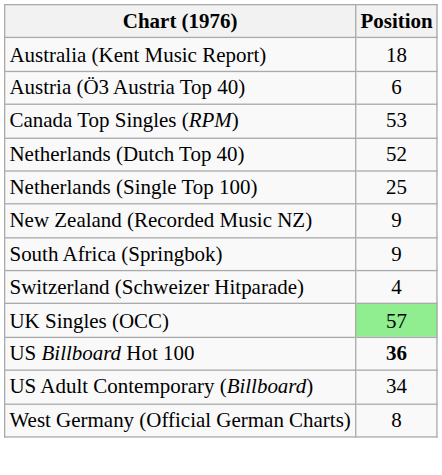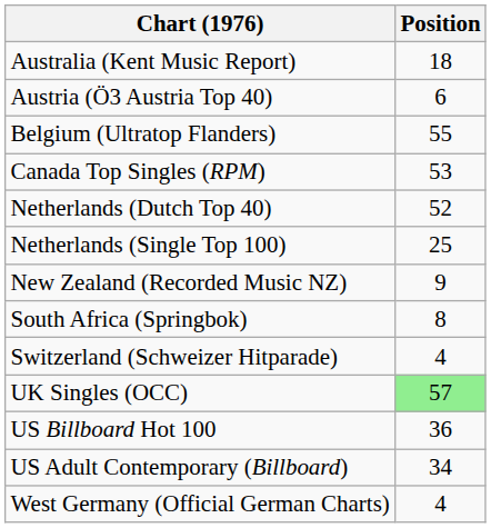+ row: Belgium (Ultratop Flanders) | 55
South Africa (Springbok) | Position: 9 -> 8
US Billboard Hot 100 | Position: bold -> normal
West Germany (Official German Charts) | Position: 8 -> 4
